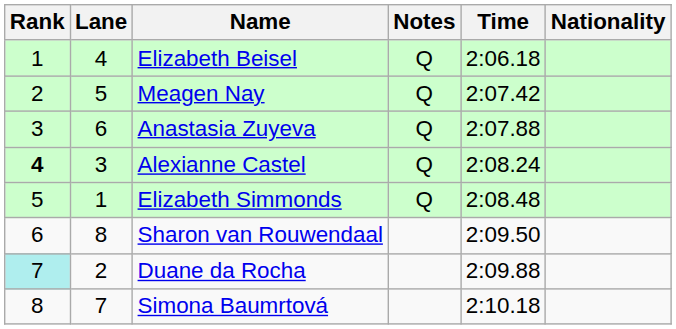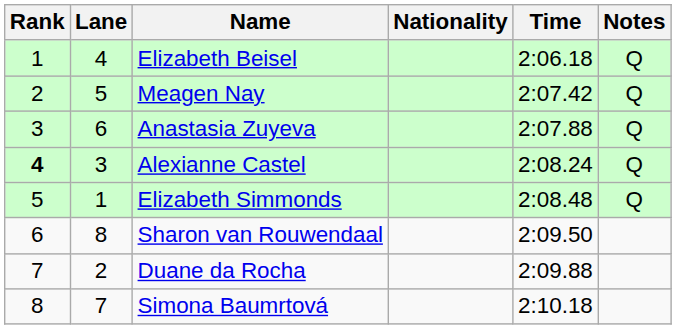columns swapped: Nationality <-> Notes
Duane da Rocha | Rank: paleturquoise background -> no background
